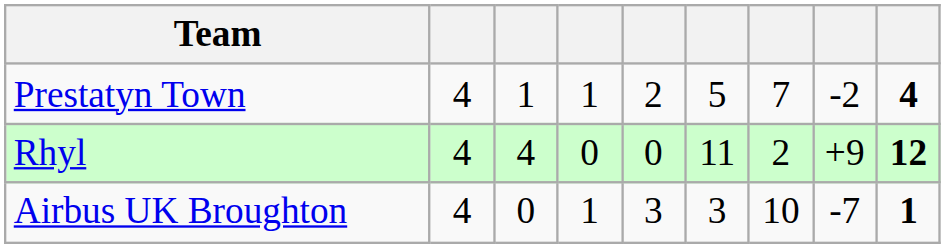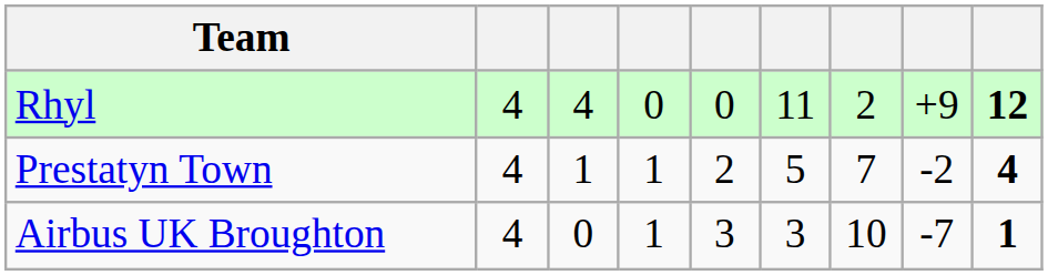rows swapped: Rhyl <-> Prestatyn Town
